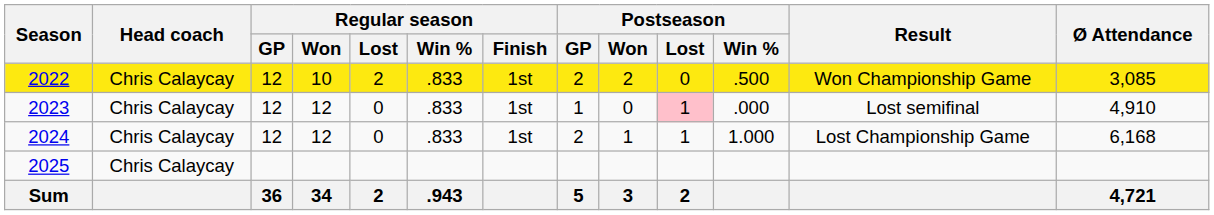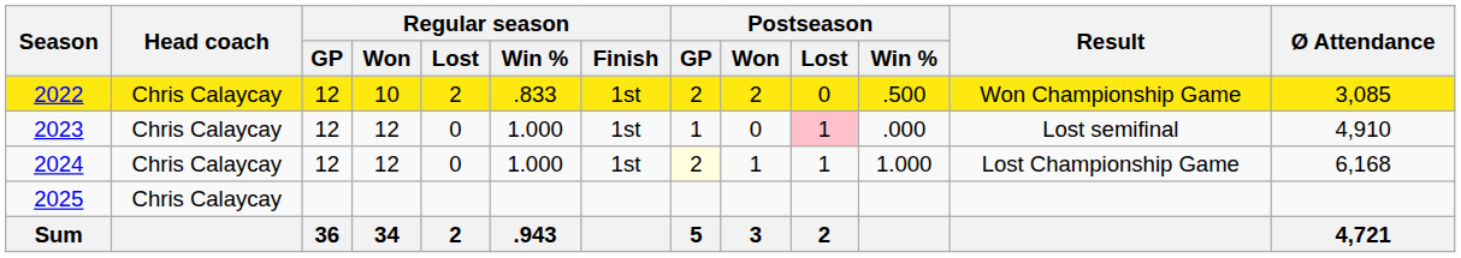2023 | Regular season / Win %: .833 -> 1.000
2024 | Regular season / Win %: .833 -> 1.000
2024 | Postseason / GP: no background -> lightyellow background
